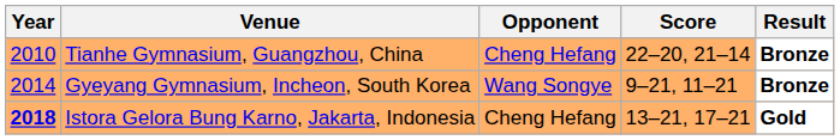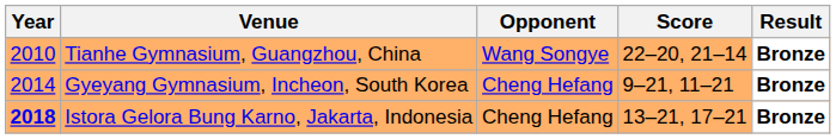Tianhe Gymnasium, Guangzhou, China | Opponent: Cheng Hefang -> Wang Songye
Gyeyang Gymnasium, Incheon, South Korea | Opponent: Wang Songye -> Cheng Hefang
Istora Gelora Bung Karno, Jakarta, Indonesia | Result: Gold -> Bronze
